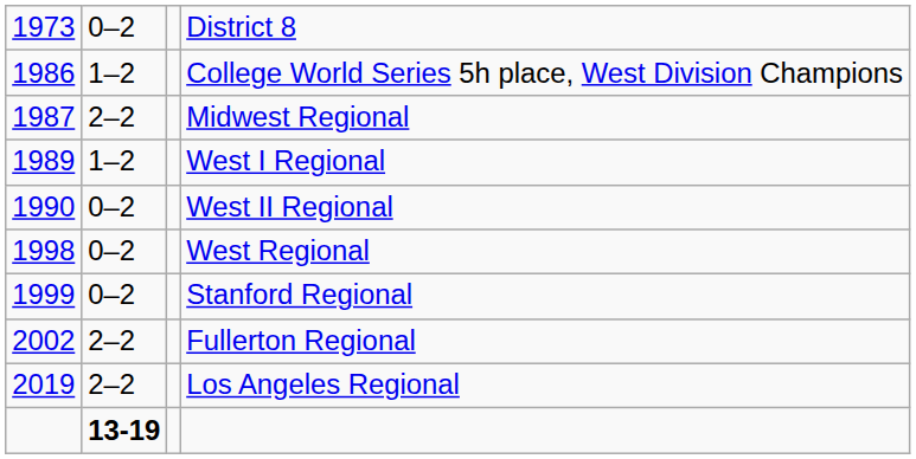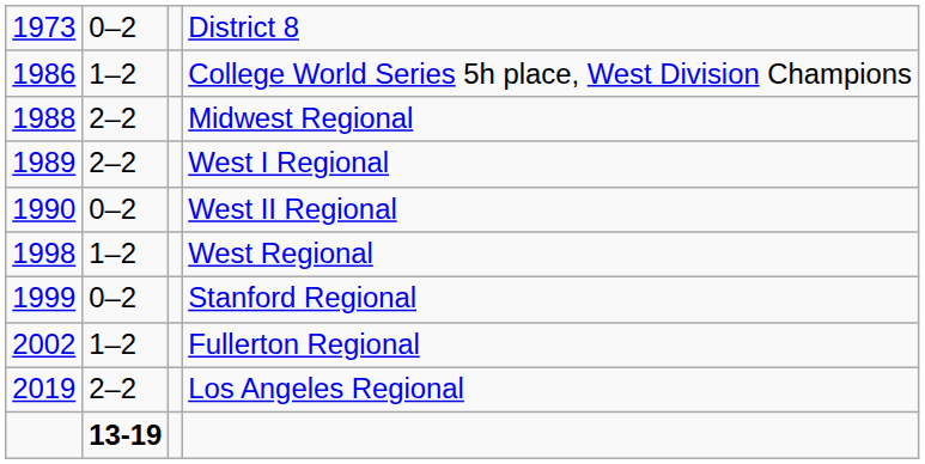Midwest Regional | column 1: 1987 -> 1988
West I Regional | column 2: 1–2 -> 2–2
West Regional | column 2: 0–2 -> 1–2
Fullerton Regional | column 2: 2–2 -> 1–2
